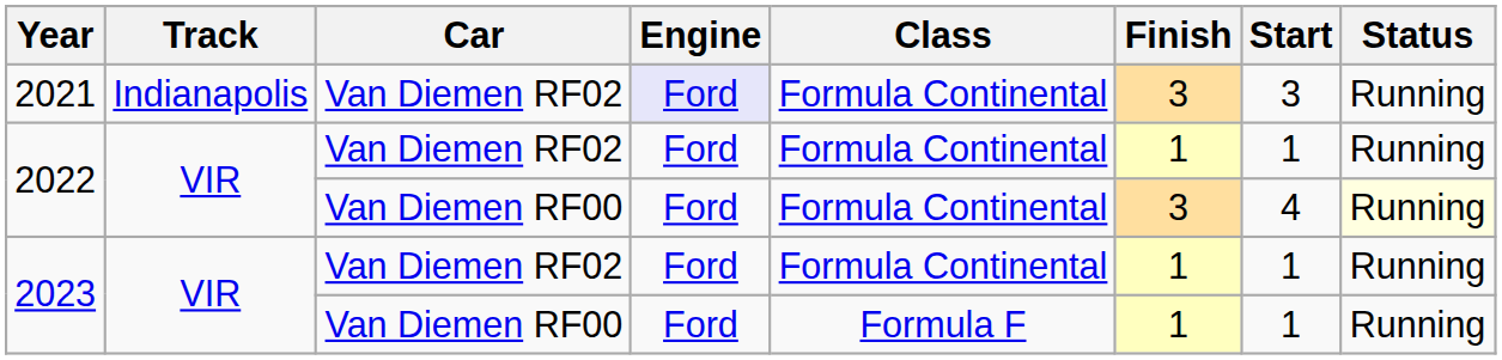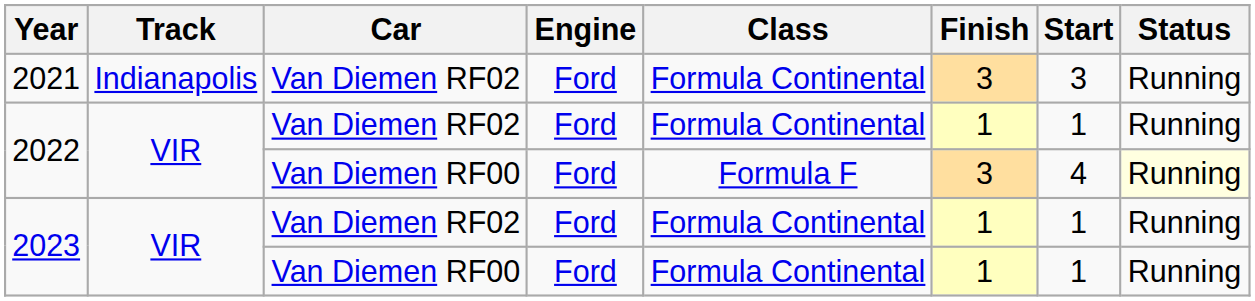2021 | Engine: lavender background -> no background
2022 / Van Diemen RF00 | Class: Formula Continental -> Formula F
2023 / Van Diemen RF00 | Class: Formula F -> Formula Continental
